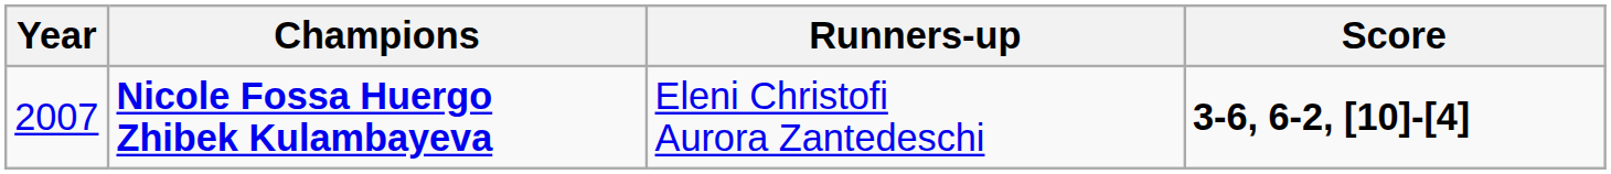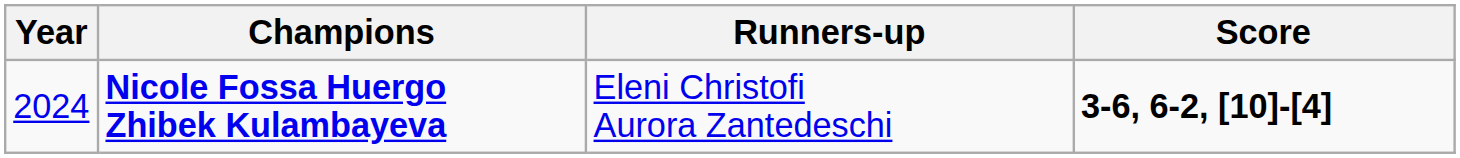Nicole Fossa Huergo Zhibek Kulambayeva | Year: 2007 -> 2024
